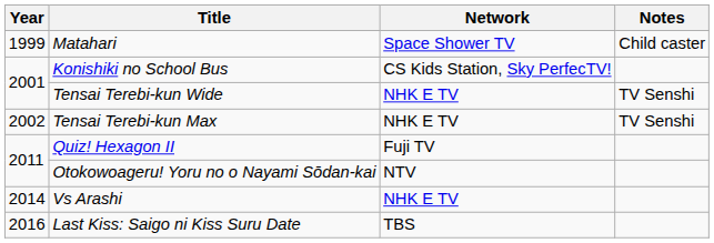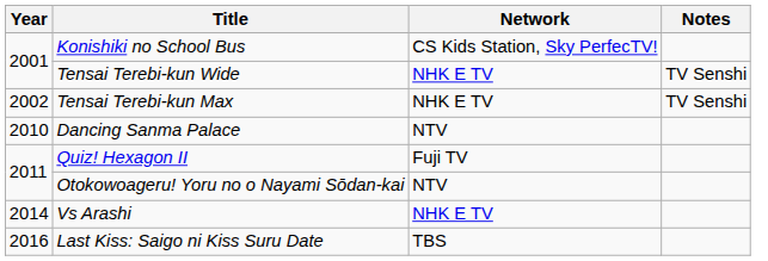- row: 1999 | Matahari | Space Shower TV | Child caster
+ row: 2010 | Dancing Sanma Palace | NTV
